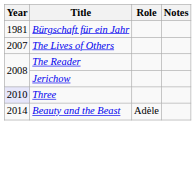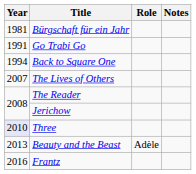+ row: 1991 | Go Trabi Go
+ row: 1994 | Back to Square One
Beauty and the Beast | Year: 2014 -> 2013
+ row: 2016 | Frantz
